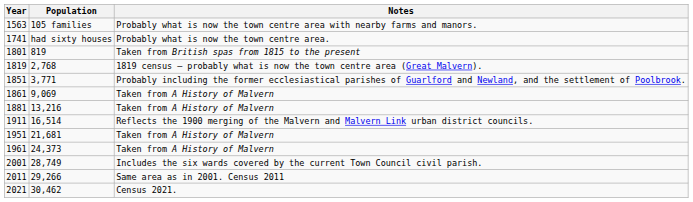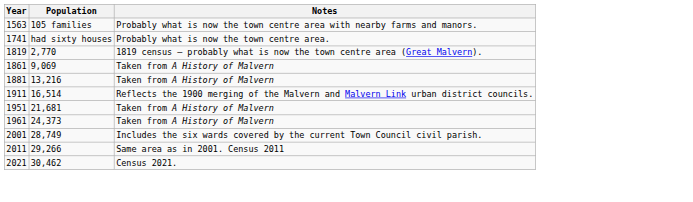- row: 1801 | 819 | Taken from British spas from 1815 to the present
1819 | Population: 2,768 -> 2,770
- row: 1851 | 3,771 | Probably including the former ecclesiastical parishes of Guarlford and Newland, and the settlement of Poolbrook.
